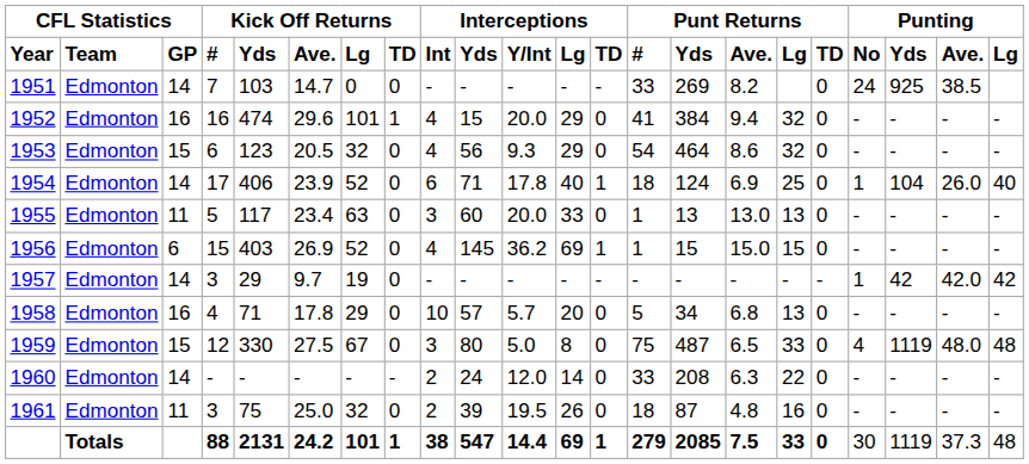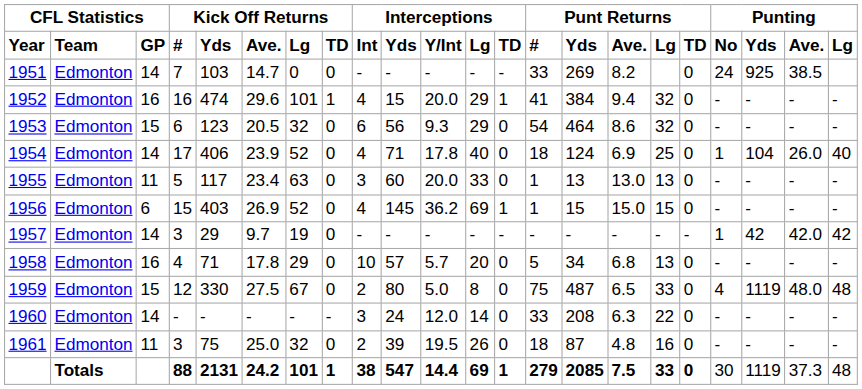1952 | column 13: 0 -> 1
1953 | column 9: 4 -> 6
1954 | column 9: 6 -> 4
1954 | column 13: 1 -> 0
1959 | column 9: 3 -> 2
1960 | column 9: 2 -> 3
